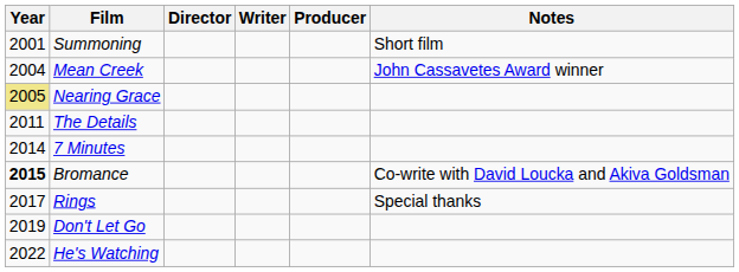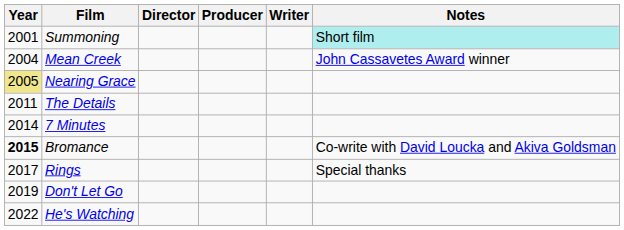columns swapped: Writer <-> Producer
Summoning | Notes: no background -> paleturquoise background
